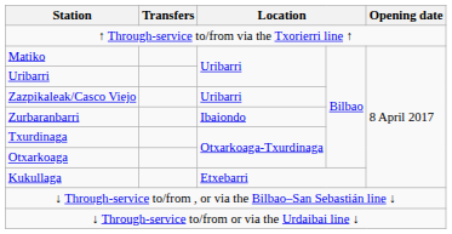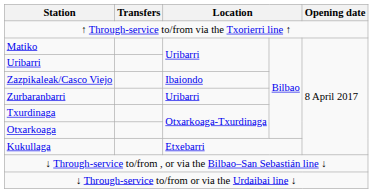Zazpikaleak/Casco Viejo | column 3: Uribarri -> Ibaiondo
Zurbaranbarri | column 3: Ibaiondo -> Uribarri
